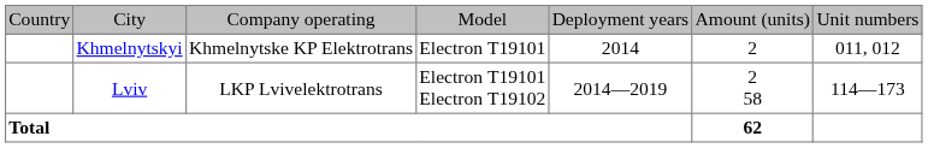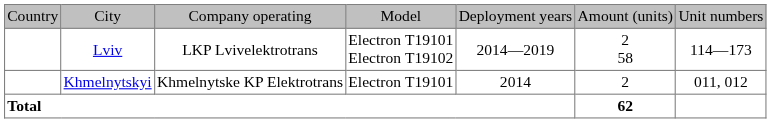rows swapped: Lviv <-> Khmelnytskyi
